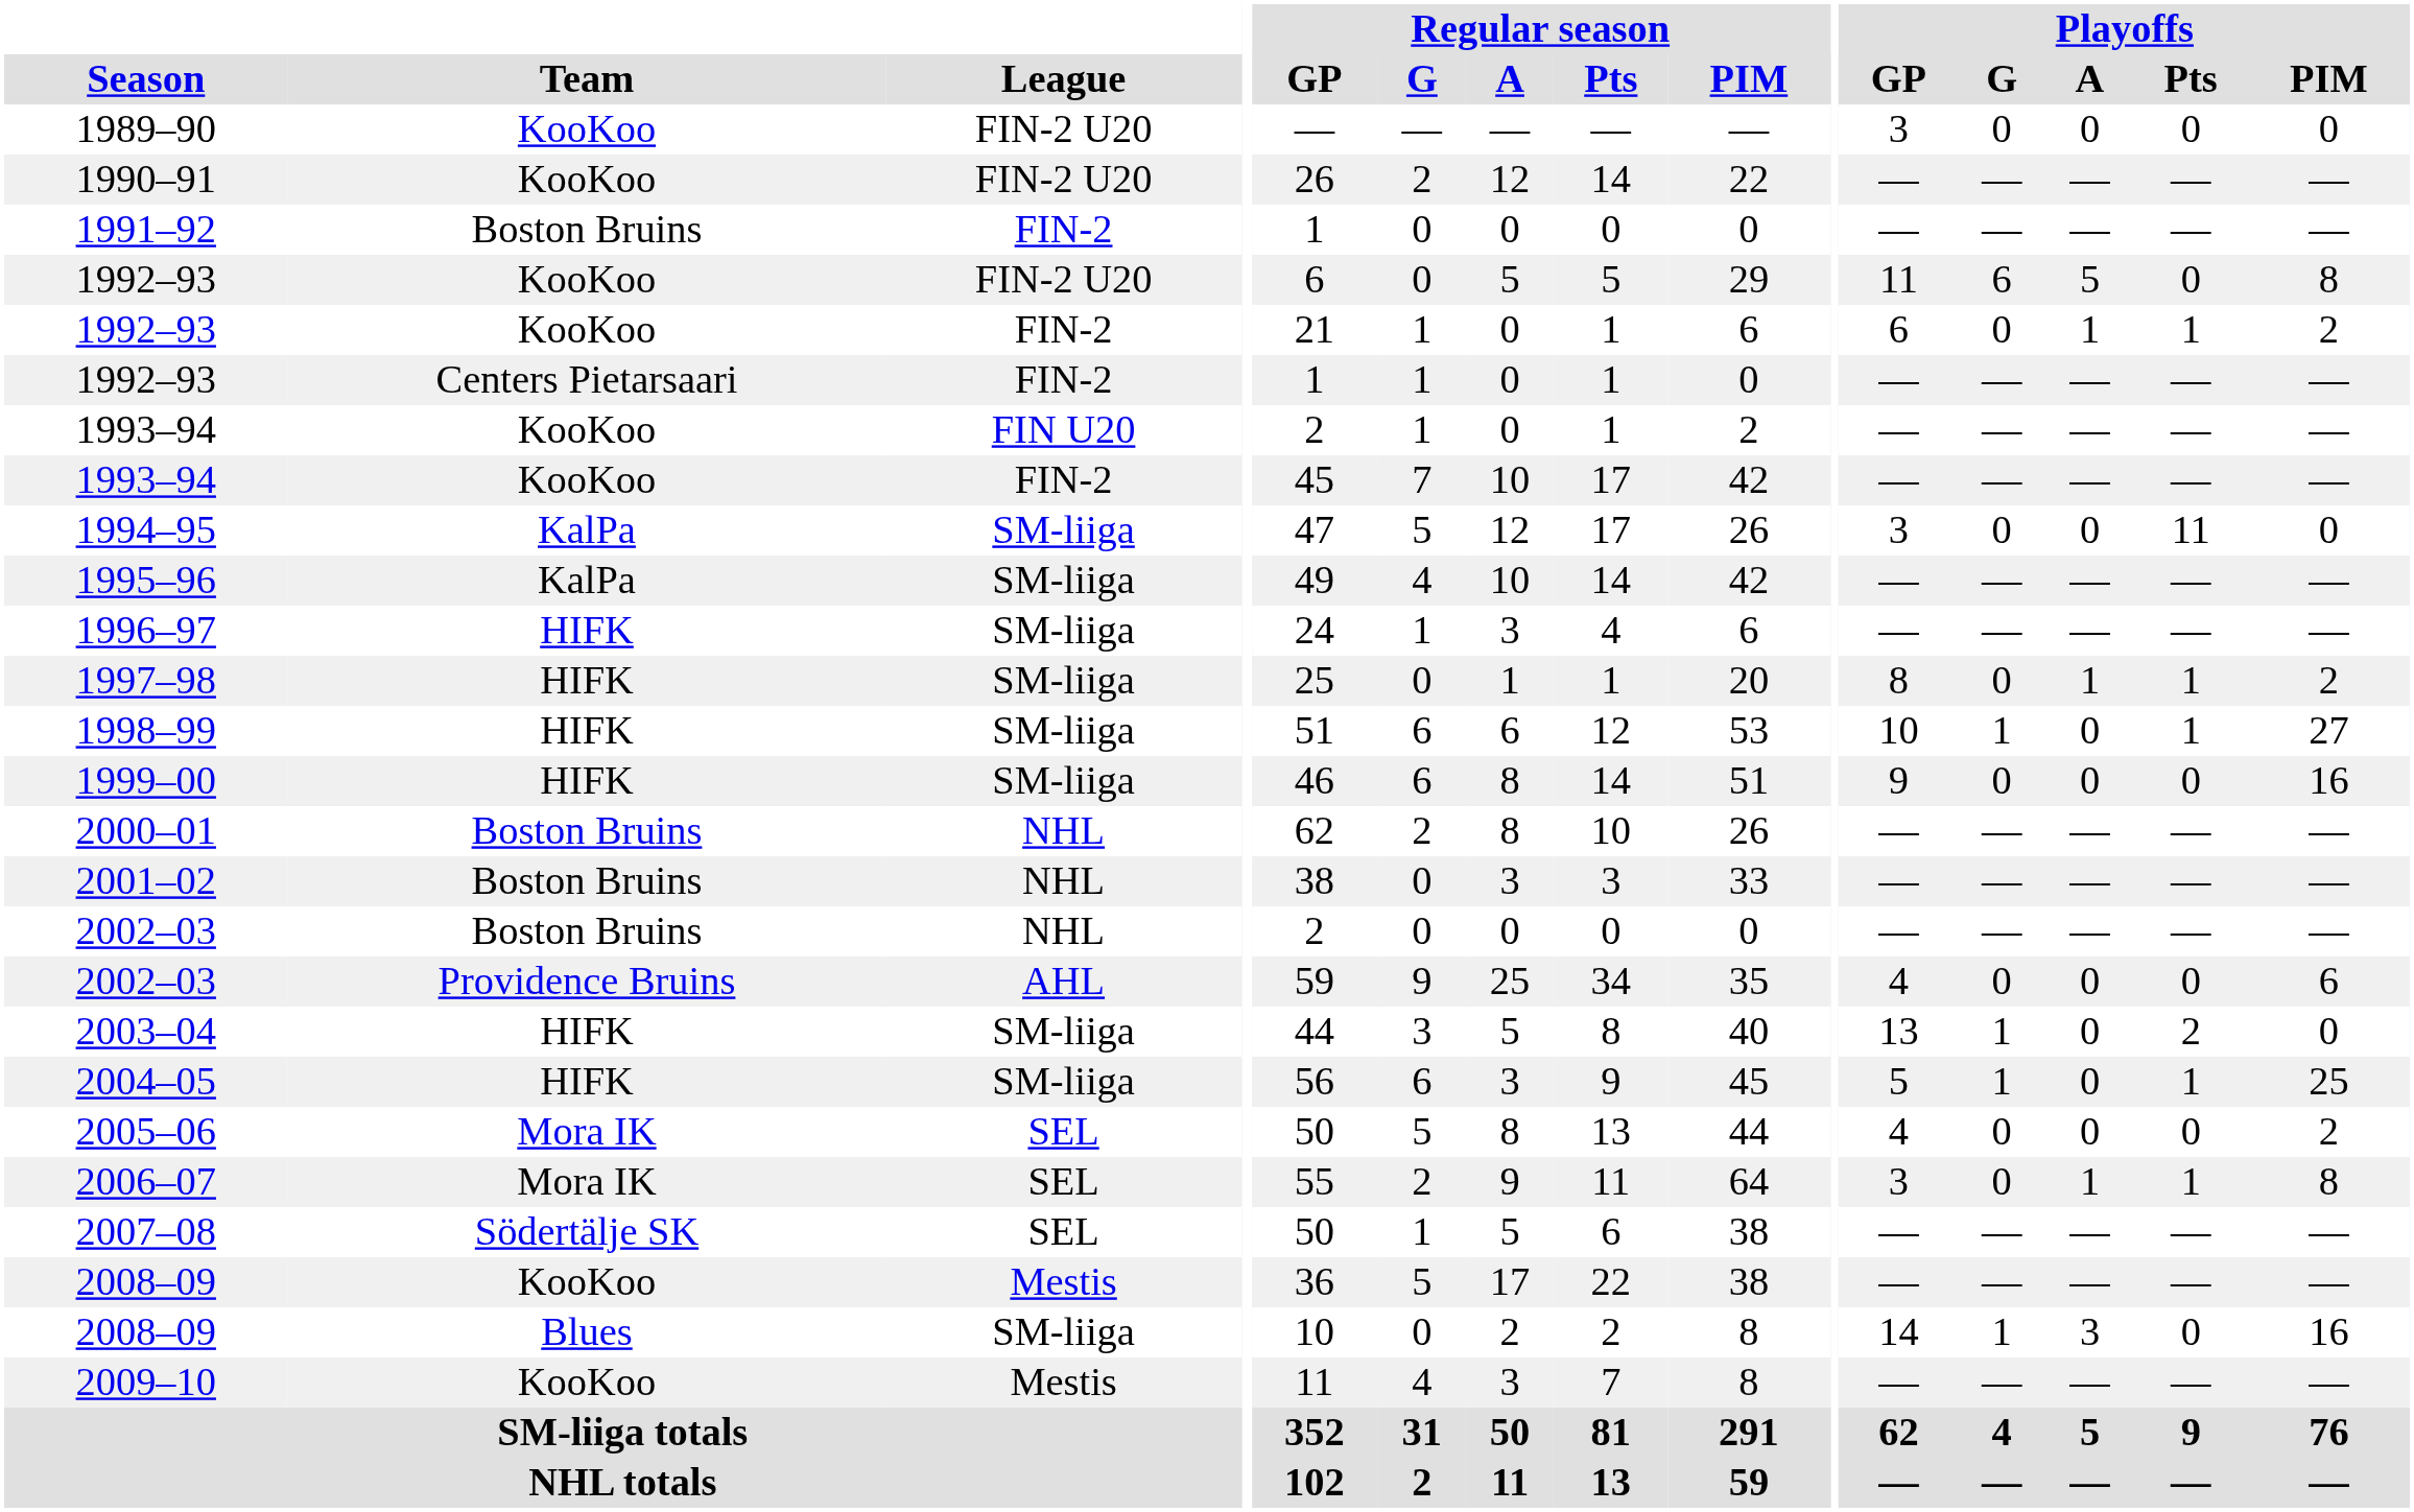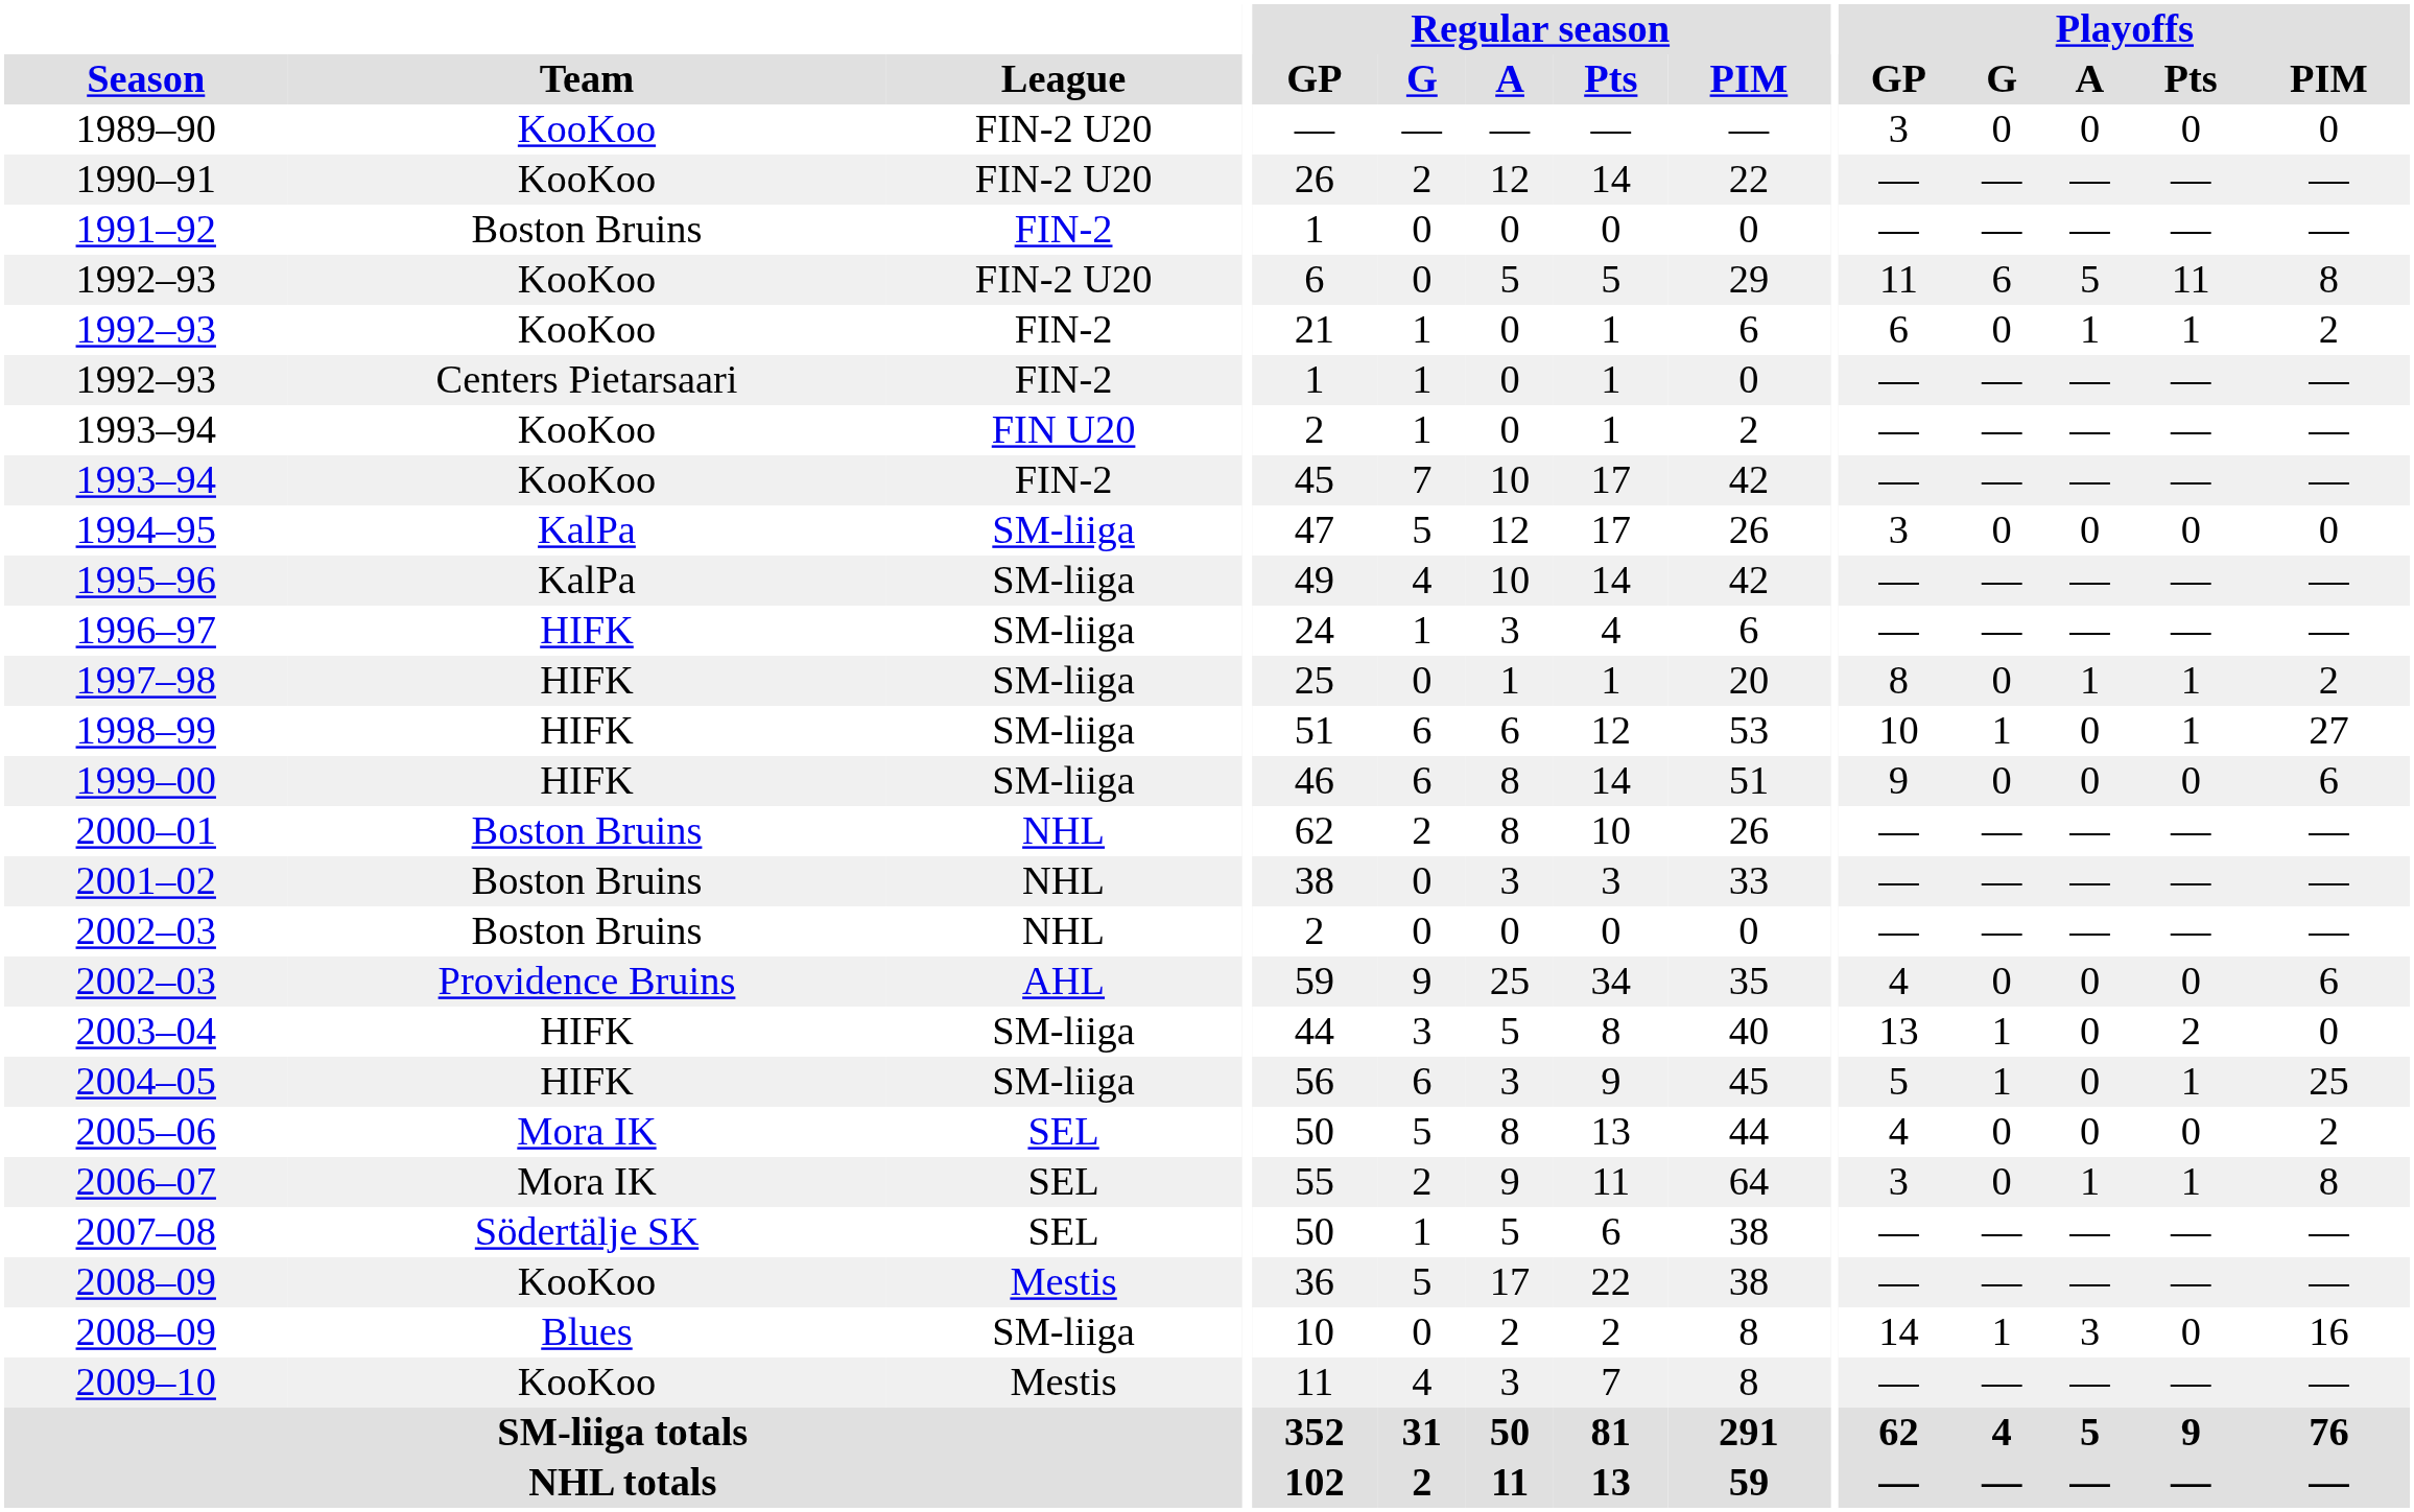1992–93 / FIN-2 U20 | Playoffs / Pts: 0 -> 11
1994–95 | Playoffs / Pts: 11 -> 0
1999–00 | Playoffs / PIM: 16 -> 6
